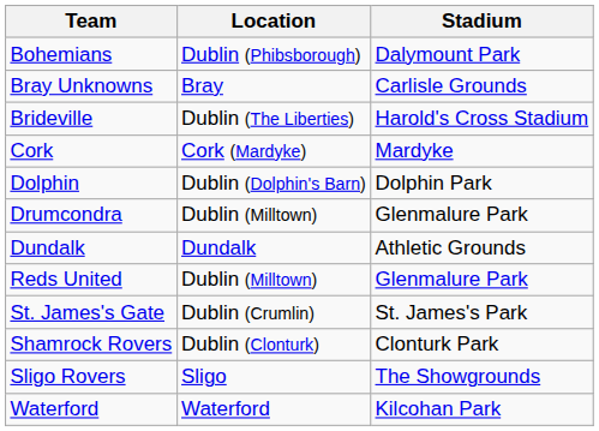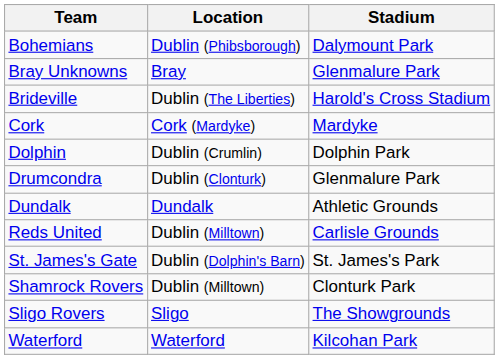Bray Unknowns | Stadium: Carlisle Grounds -> Glenmalure Park
Dolphin | Location: Dublin (Dolphin's Barn) -> Dublin (Crumlin)
Drumcondra | Location: Dublin (Milltown) -> Dublin (Clonturk)
Reds United | Stadium: Glenmalure Park -> Carlisle Grounds
St. James's Gate | Location: Dublin (Crumlin) -> Dublin (Dolphin's Barn)
Shamrock Rovers | Location: Dublin (Clonturk) -> Dublin (Milltown)
